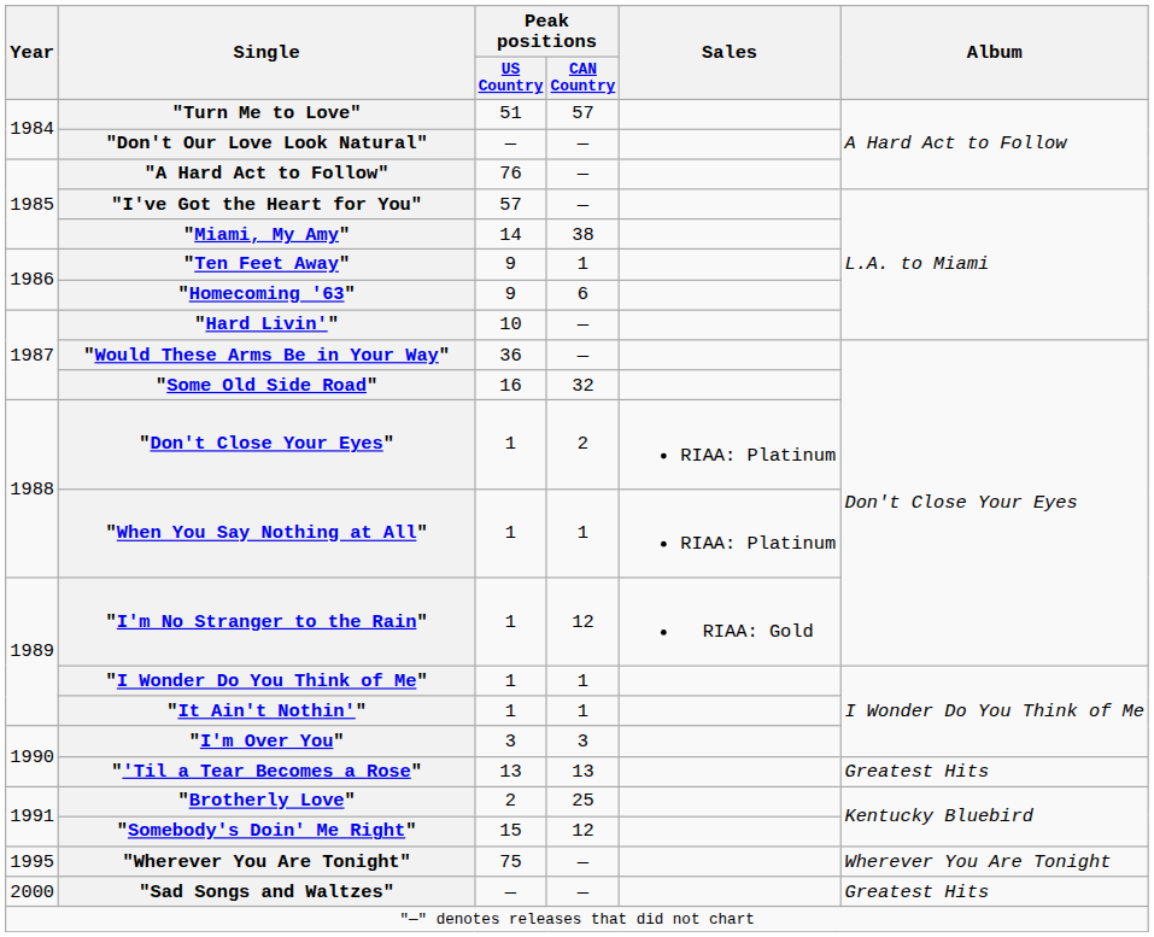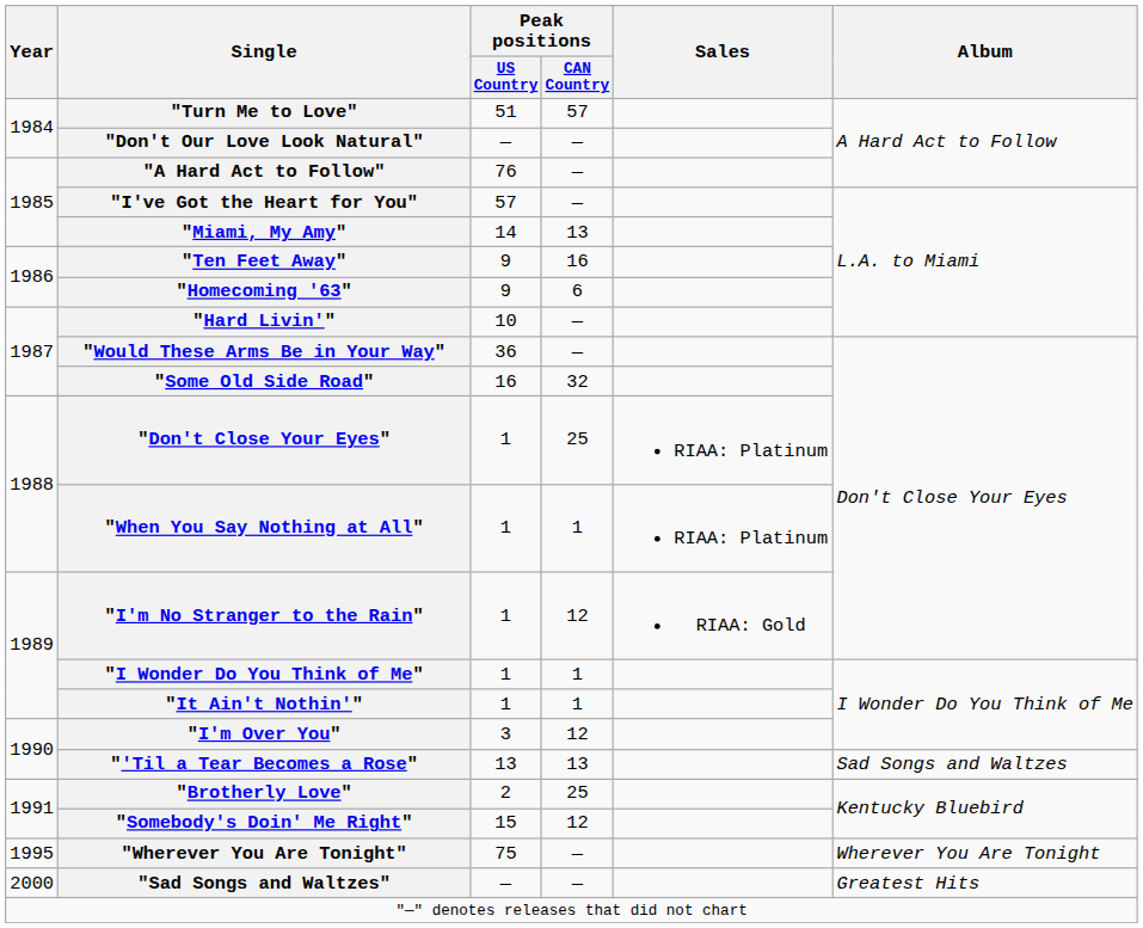"Miami, My Amy" | Peak positions / CAN Country: 38 -> 13
"Ten Feet Away" | Peak positions / CAN Country: 1 -> 16
"Don't Close Your Eyes" | Peak positions / CAN Country: 2 -> 25
"I'm Over You" | Peak positions / CAN Country: 3 -> 12
"'Til a Tear Becomes a Rose" | Album: Greatest Hits -> Sad Songs and Waltzes
